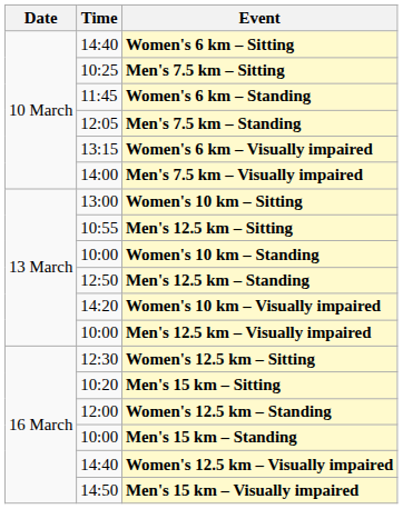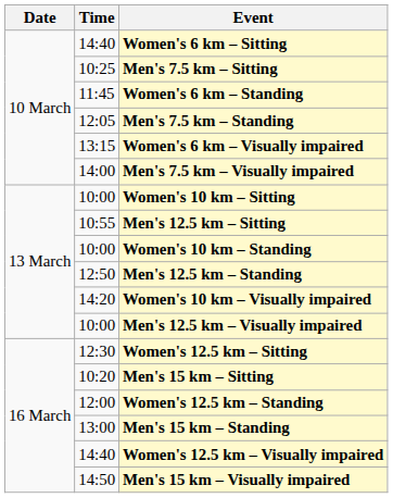Women's 10 km – Sitting | Time: 13:00 -> 10:00
Men's 15 km – Standing | Time: 10:00 -> 13:00
